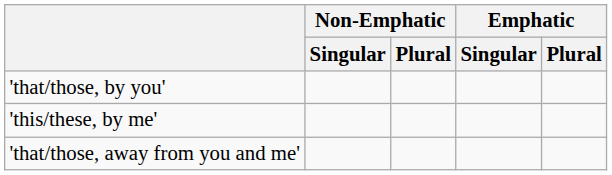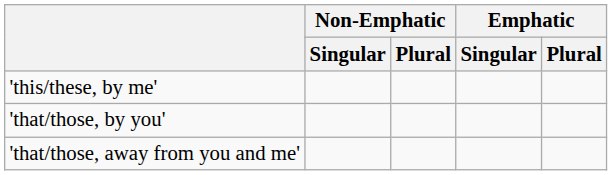rows swapped: 'this/these, by me' <-> 'that/those, by you'
